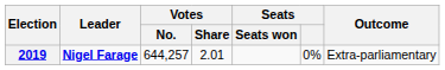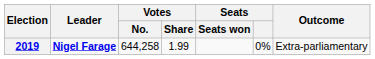2019 | Votes / No.: 644,257 -> 644,258
2019 | Votes / Share: 2.01 -> 1.99
